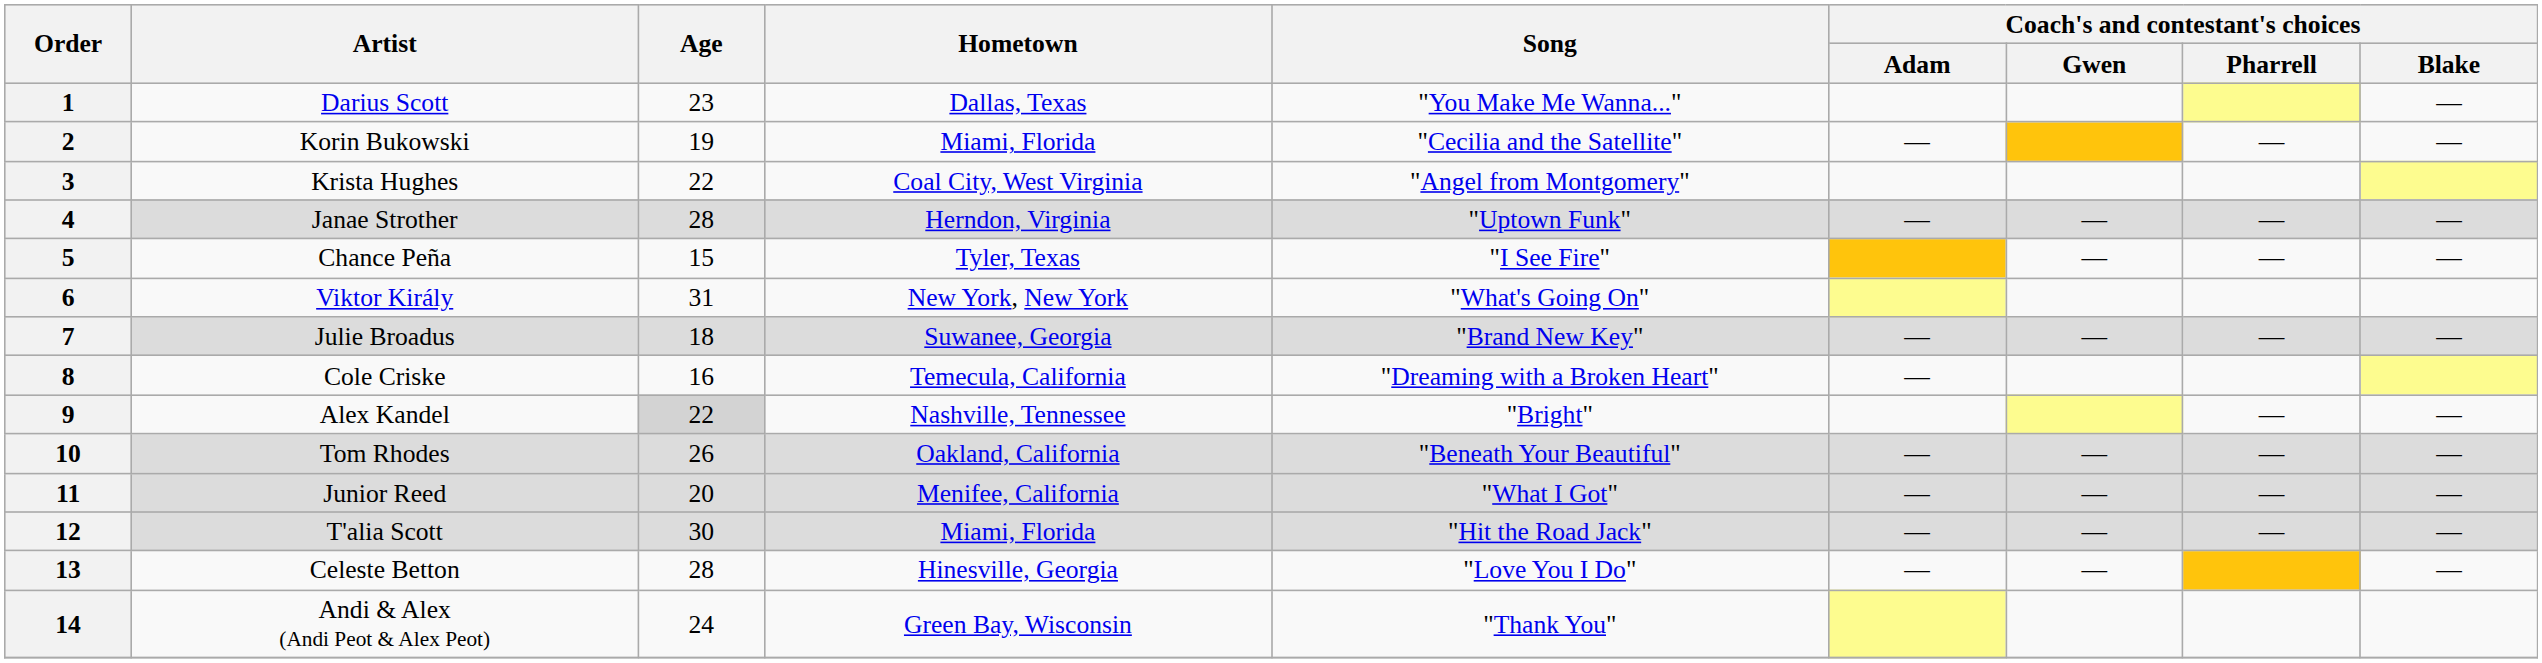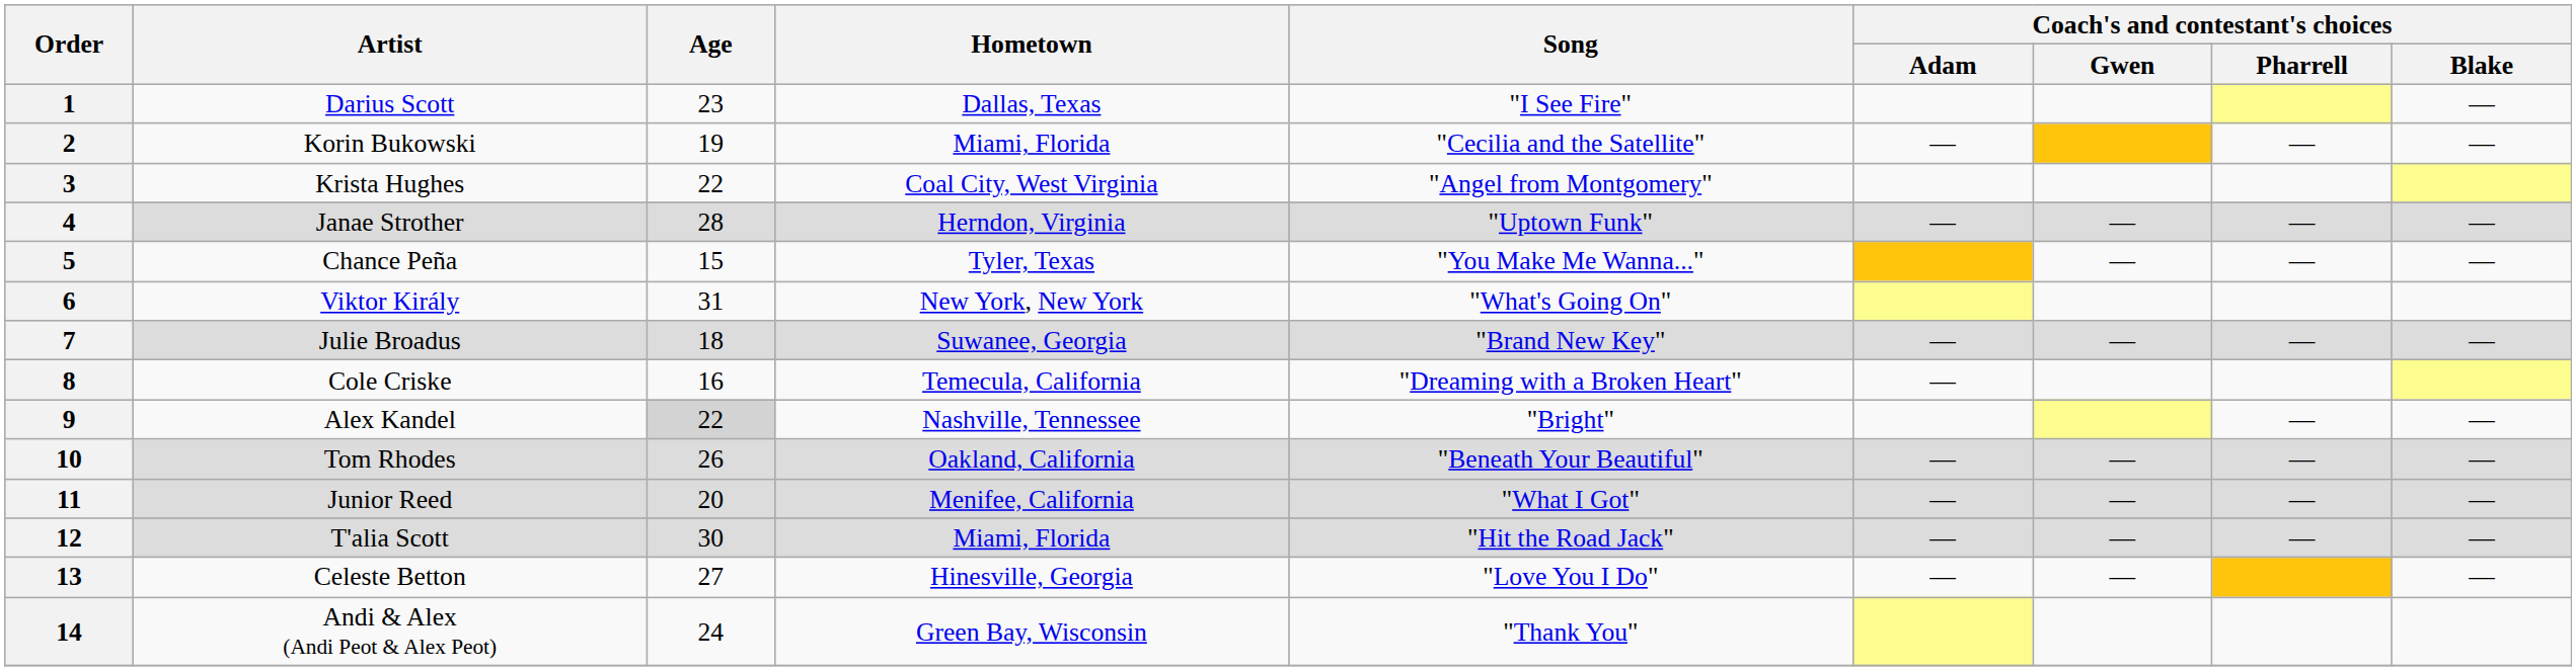1 | Song: "You Make Me Wanna..." -> "I See Fire"
5 | Song: "I See Fire" -> "You Make Me Wanna..."
13 | Age: 28 -> 27
